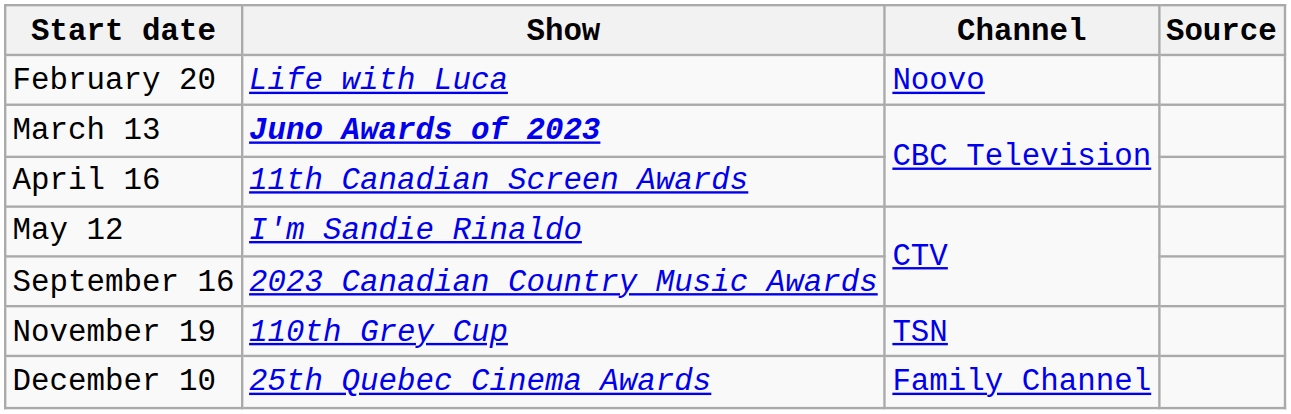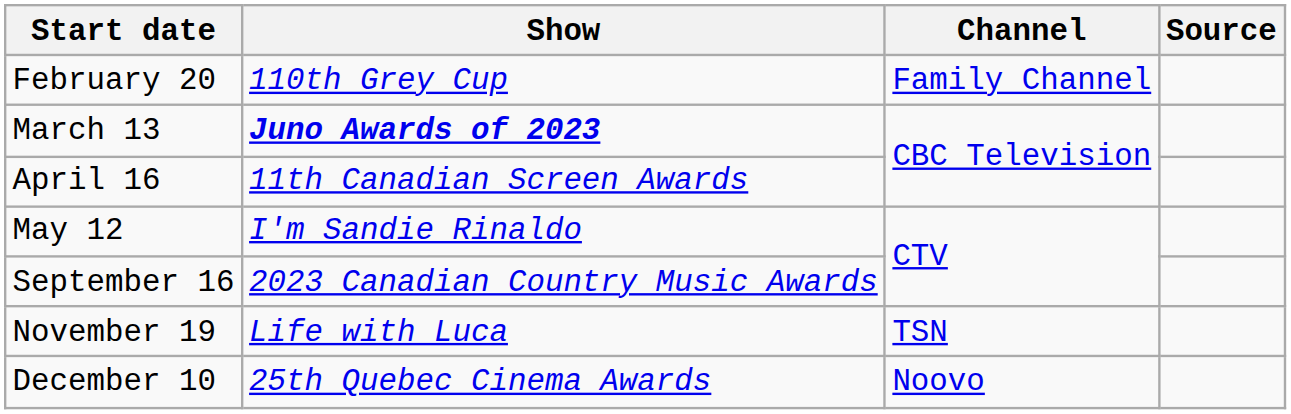February 20 | Show: Life with Luca -> 110th Grey Cup
February 20 | Channel: Noovo -> Family Channel
November 19 | Show: 110th Grey Cup -> Life with Luca
December 10 | Channel: Family Channel -> Noovo
